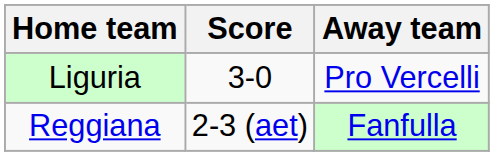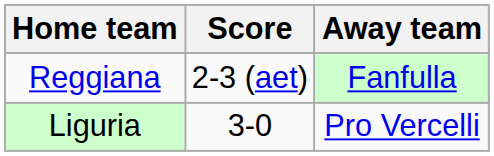rows swapped: Reggiana <-> Liguria
